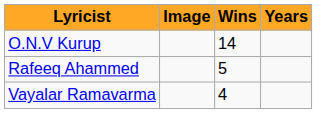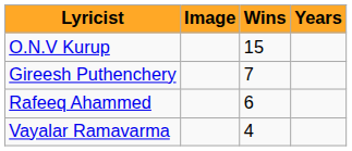O.N.V Kurup | Wins: 14 -> 15
+ row: Gireesh Puthenchery | 7
Rafeeq Ahammed | Wins: 5 -> 6
